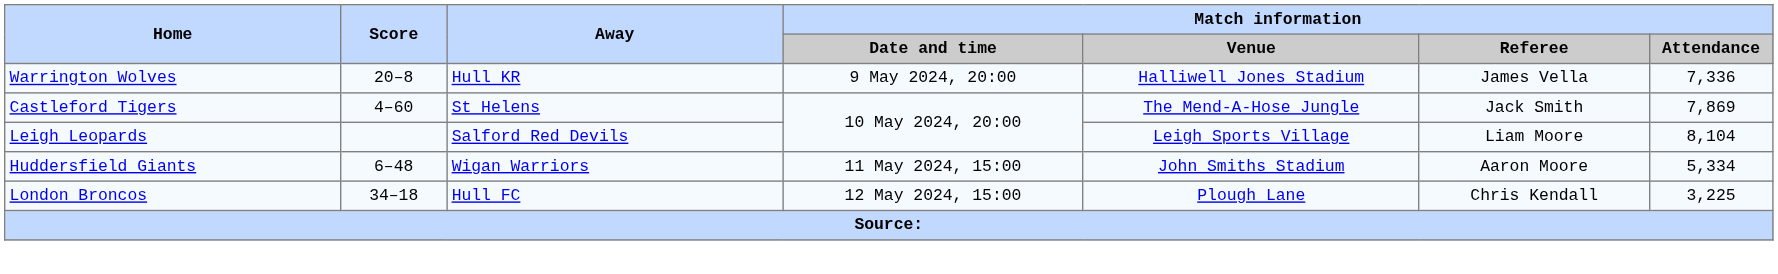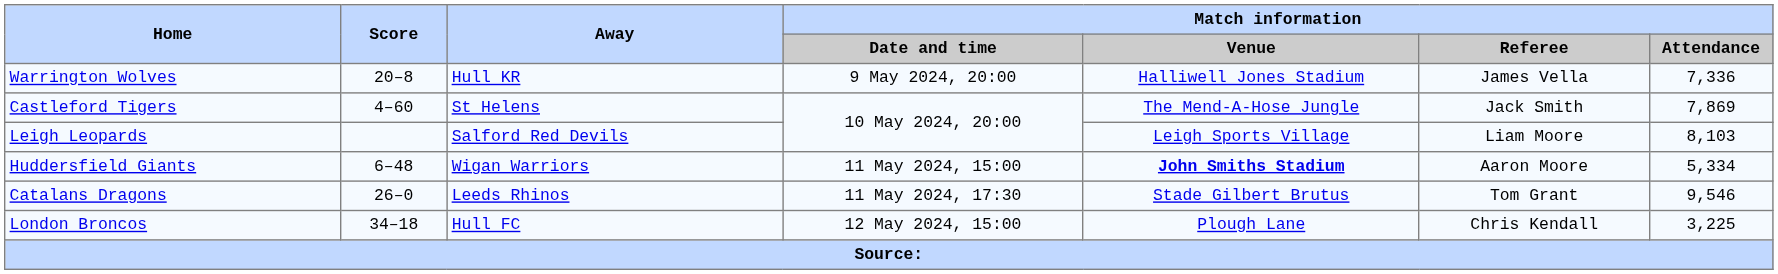Leigh Leopards | Match information / Attendance: 8,104 -> 8,103
Huddersfield Giants | Match information / Venue: normal -> bold
+ row: Catalans Dragons | 26–0 | Leeds Rhinos | 11 May 2024, 17:30 | Stade Gilbert Brutus | Tom Grant | 9,546
